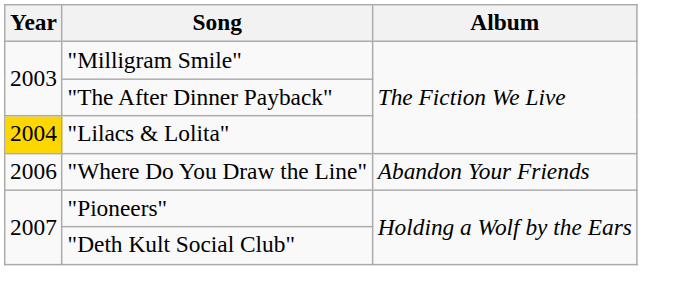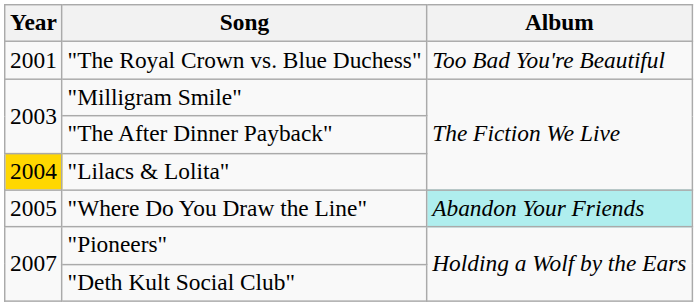+ row: 2001 | "The Royal Crown vs. Blue Duchess" | Too Bad You're Beautiful
"Where Do You Draw the Line" | Year: 2006 -> 2005
"Where Do You Draw the Line" | Album: no background -> paleturquoise background
